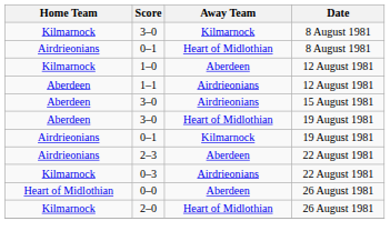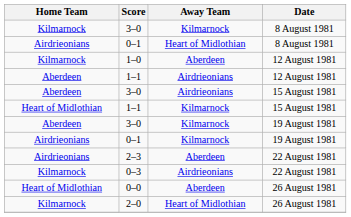+ row: Heart of Midlothian | 1–1 | Kilmarnock | 15 August 1981
3–0 / 19 August 1981 | Away Team: Heart of Midlothian -> Kilmarnock
